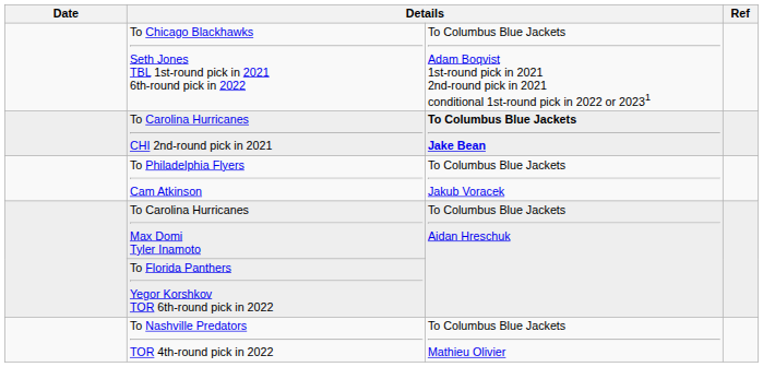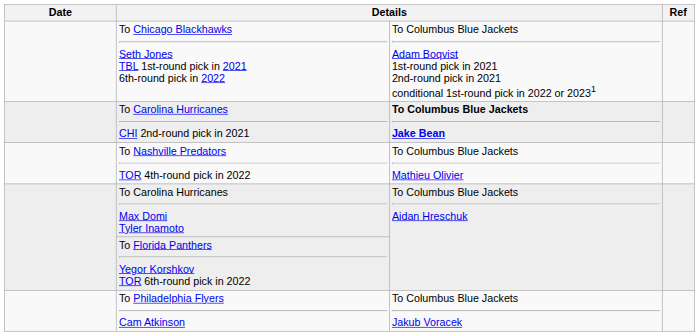rows swapped: To Philadelphia Flyers Cam Atkinson <-> To Nashville Predators TOR 4th-round pick in 2022
